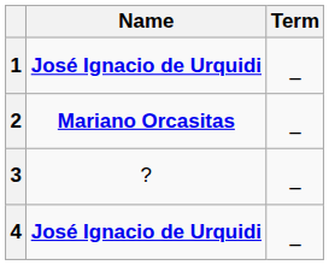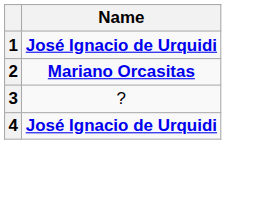- column: Term | – | – | – | –
